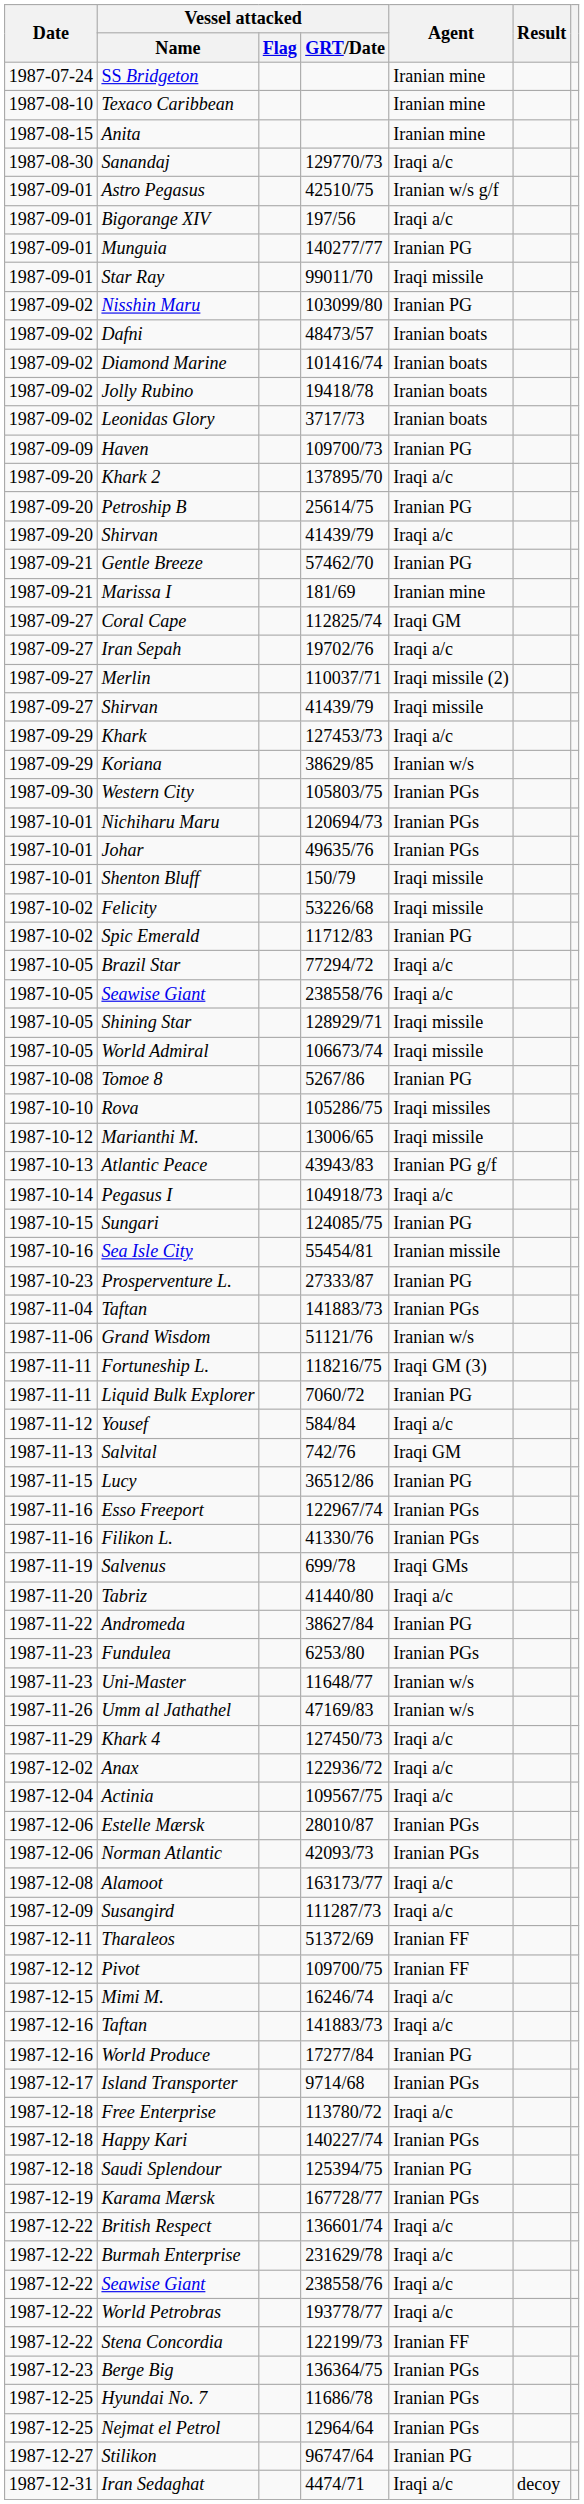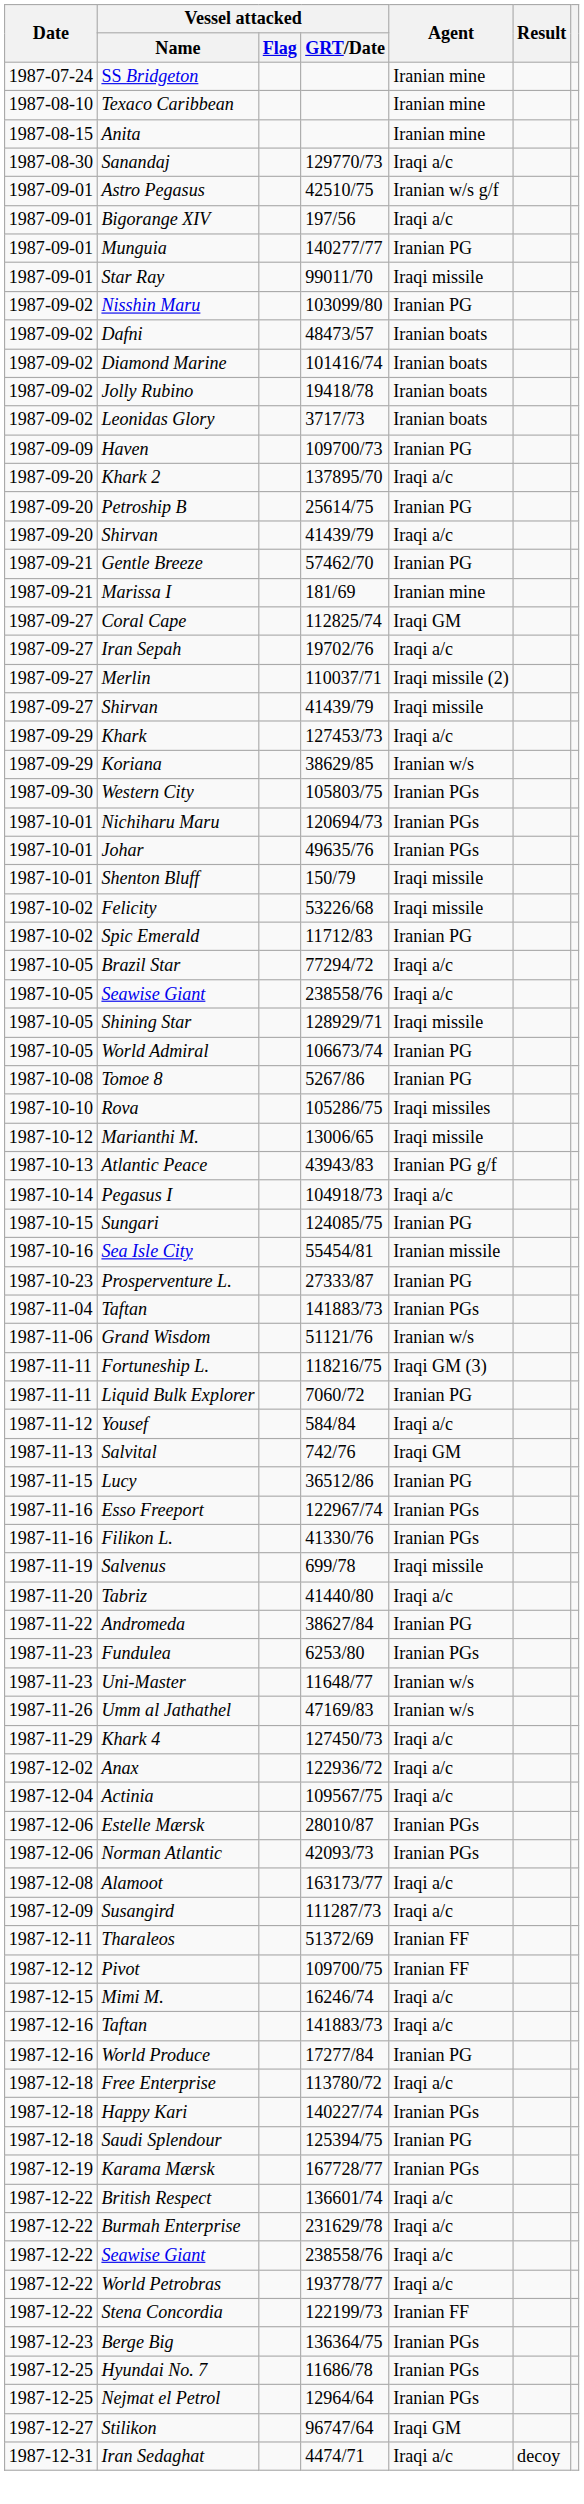World Admiral | Agent: Iraqi missile -> Iranian PG
Salvenus | Agent: Iraqi GMs -> Iraqi missile
- row: 1987-12-17 | Island Transporter | 9714/68 | Iranian PGs
Stilikon | Agent: Iranian PG -> Iraqi GM
